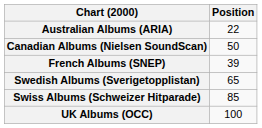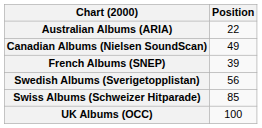Canadian Albums (Nielsen SoundScan) | Position: 50 -> 49
Swedish Albums (Sverigetopplistan) | Position: 65 -> 56
